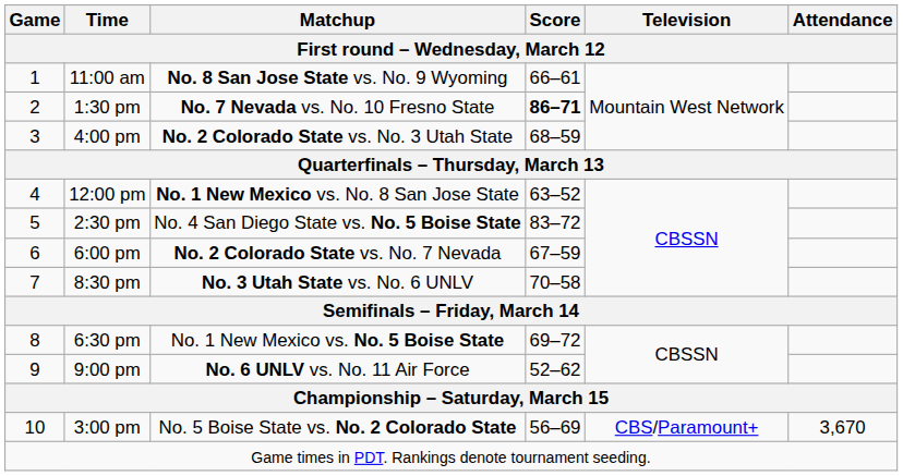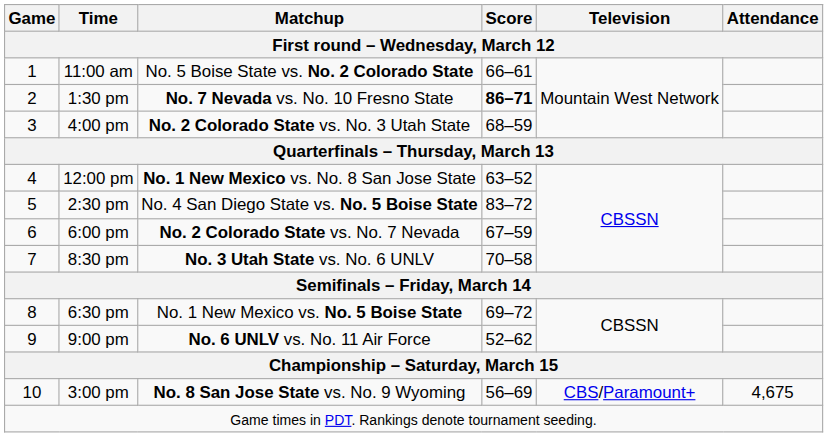11:00 am | Matchup: No. 8 San Jose State vs. No. 9 Wyoming -> No. 5 Boise State vs. No. 2 Colorado State
3:00 pm | Matchup: No. 5 Boise State vs. No. 2 Colorado State -> No. 8 San Jose State vs. No. 9 Wyoming
3:00 pm | Attendance: 3,670 -> 4,675
